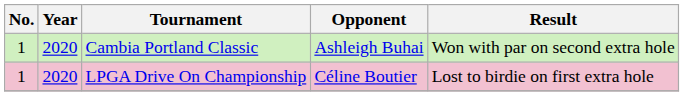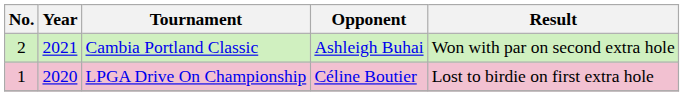Cambia Portland Classic | No.: 1 -> 2
Cambia Portland Classic | Year: 2020 -> 2021
